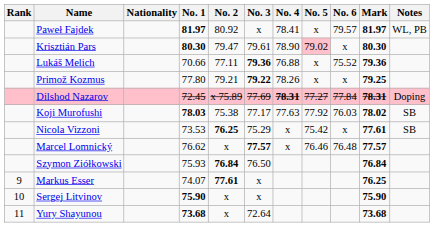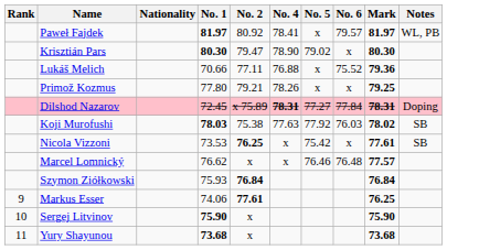- column: No. 3 | x | 79.61 | 79.36 | 79.22 | 77.69 | 77.17 | 75.29 | 77.57 | 76.50 | x | x | 72.64
Krisztián Pars | No. 5: pink background -> no background
Markus Esser | No. 1: 74.07 -> 74.06
